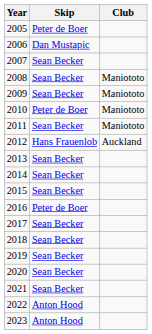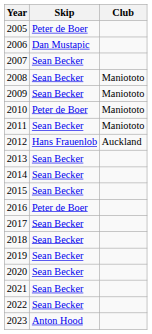2022 | Skip: Anton Hood -> Sean Becker
